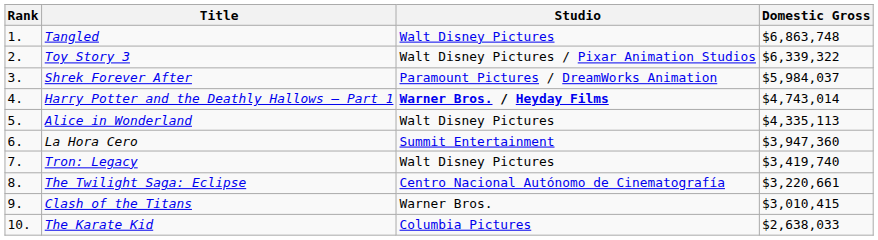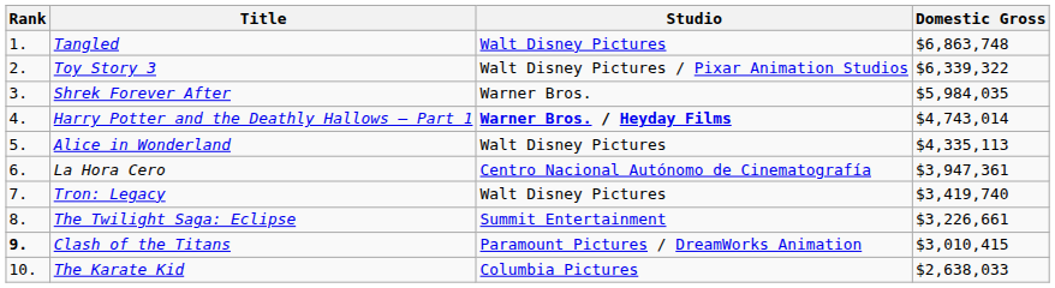Shrek Forever After | Studio: Paramount Pictures / DreamWorks Animation -> Warner Bros.
Shrek Forever After | Domestic Gross: $5,984,037 -> $5,984,035
La Hora Cero | Studio: Summit Entertainment -> Centro Nacional Autónomo de Cinematografía
La Hora Cero | Domestic Gross: $3,947,360 -> $3,947,361
The Twilight Saga: Eclipse | Studio: Centro Nacional Autónomo de Cinematografía -> Summit Entertainment
The Twilight Saga: Eclipse | Domestic Gross: $3,220,661 -> $3,226,661
Clash of the Titans | Rank: normal -> bold
Clash of the Titans | Studio: Warner Bros. -> Paramount Pictures / DreamWorks Animation
